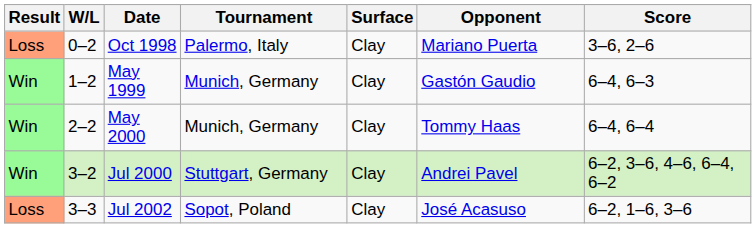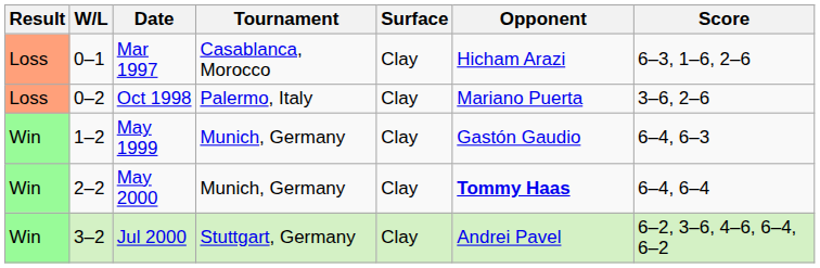+ row: Loss | 0–1 | Mar 1997 | Casablanca, Morocco | Clay | Hicham Arazi | 6–3, 1–6, 2–6
May 2000 | Opponent: normal -> bold
- row: Loss | 3–3 | Jul 2002 | Sopot, Poland | Clay | José Acasuso | 6–2, 1–6, 3–6
